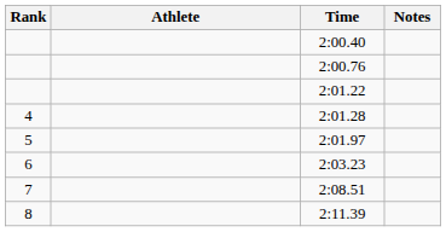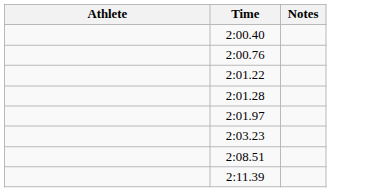- column: Rank | 4 | 5 | 6 | 7 | 8
